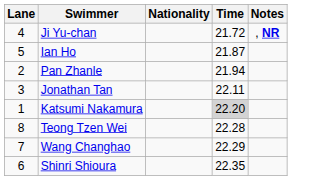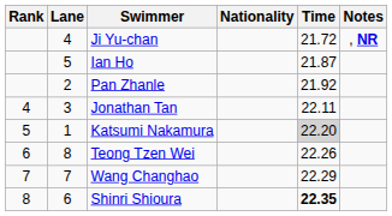+ column: Rank | 4 | 5 | 6 | 7 | 8
Pan Zhanle | Time: 21.94 -> 21.92
Teong Tzen Wei | Time: 22.28 -> 22.26
Shinri Shioura | Time: normal -> bold
